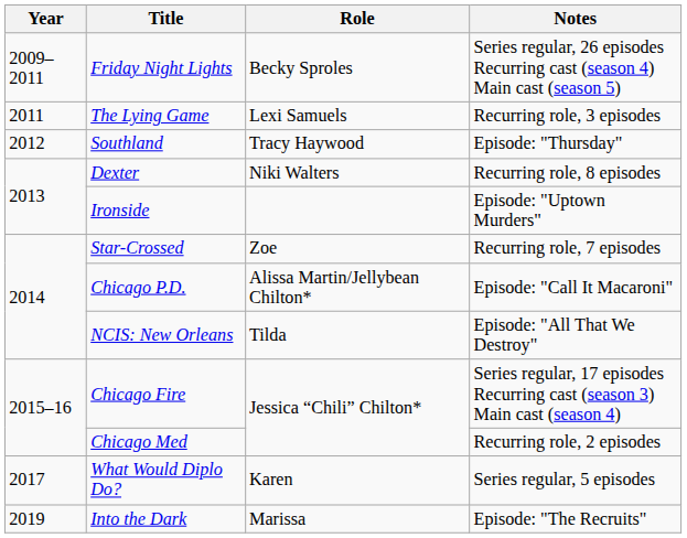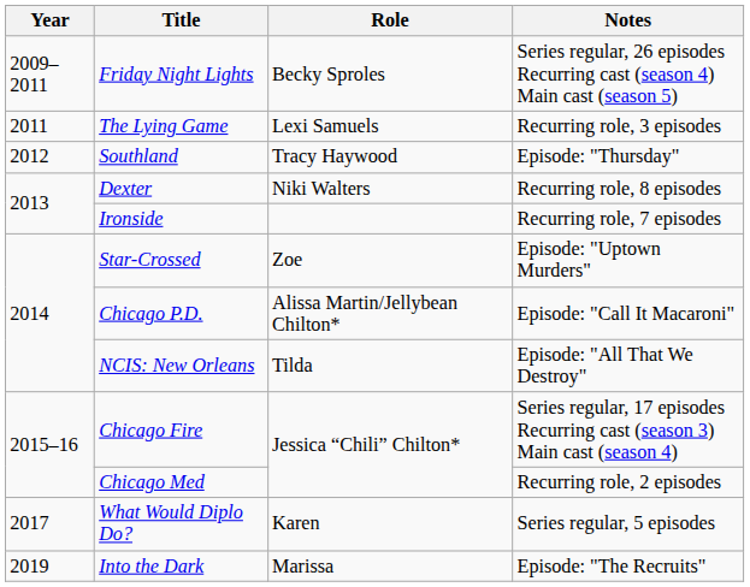Ironside | Notes: Episode: "Uptown Murders" -> Recurring role, 7 episodes
Star-Crossed | Notes: Recurring role, 7 episodes -> Episode: "Uptown Murders"
